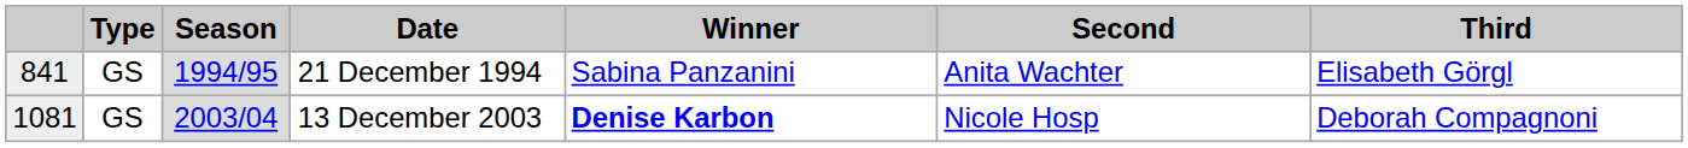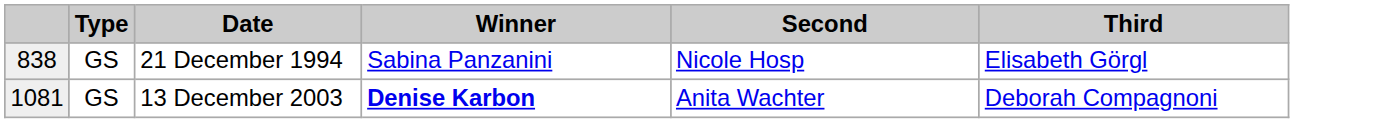- column: Season | 1994/95 | 2003/04
21 December 1994 | column 1: 841 -> 838
21 December 1994 | Second: Anita Wachter -> Nicole Hosp
13 December 2003 | Second: Nicole Hosp -> Anita Wachter
